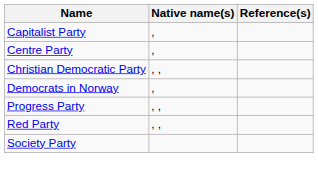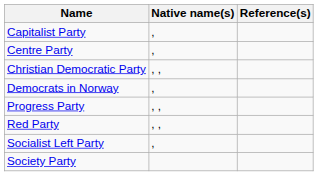+ row: Socialist Left Party | ,
